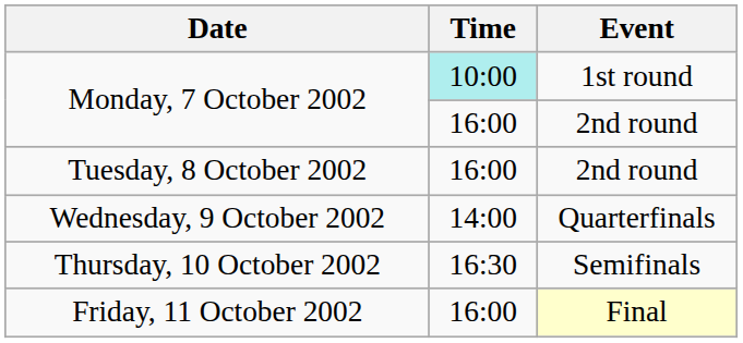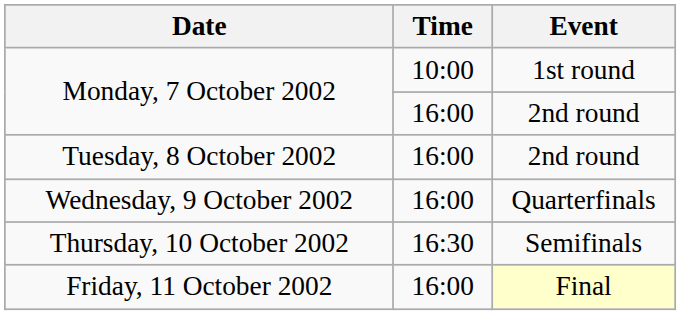Monday, 7 October 2002 / 1st round | Time: paleturquoise background -> no background
Wednesday, 9 October 2002 | Time: 14:00 -> 16:00
